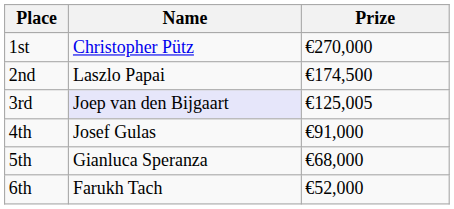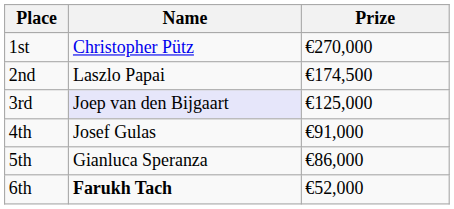3rd | Prize: €125,005 -> €125,000
5th | Prize: €68,000 -> €86,000
6th | Name: normal -> bold
